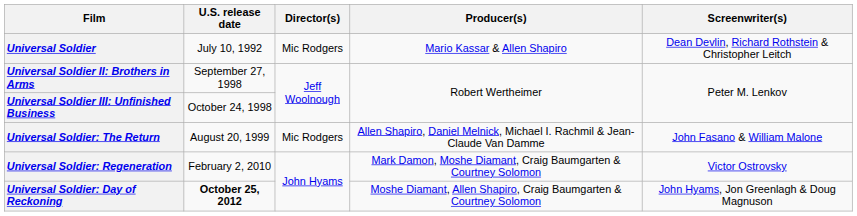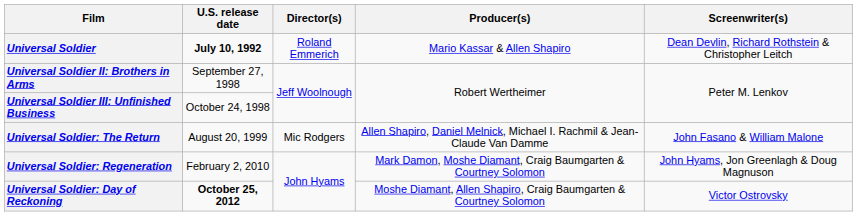Universal Soldier | U.S. release date: normal -> bold
Universal Soldier | Director(s): Mic Rodgers -> Roland Emmerich
Universal Soldier: Regeneration | Screenwriter(s): Victor Ostrovsky -> John Hyams, Jon Greenlagh & Doug Magnuson
Universal Soldier: Day of Reckoning | Screenwriter(s): John Hyams, Jon Greenlagh & Doug Magnuson -> Victor Ostrovsky
